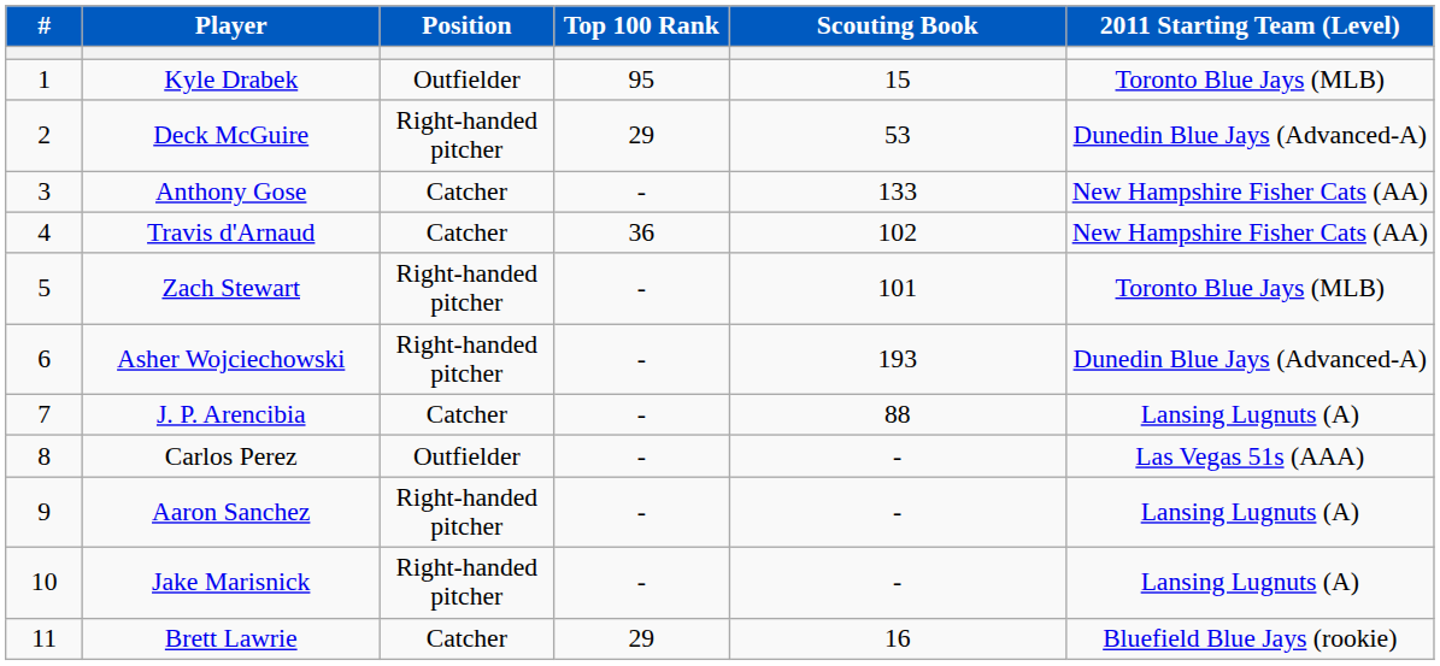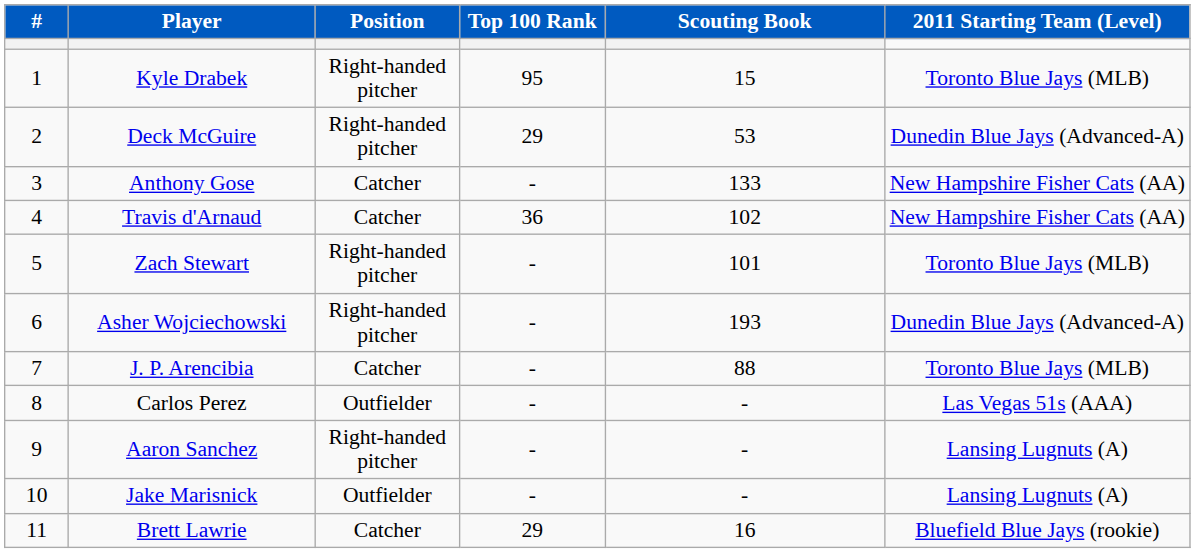Kyle Drabek | Position: Outfielder -> Right-handed pitcher
J. P. Arencibia | 2011 Starting Team (Level): Lansing Lugnuts (A) -> Toronto Blue Jays (MLB)
Jake Marisnick | Position: Right-handed pitcher -> Outfielder
